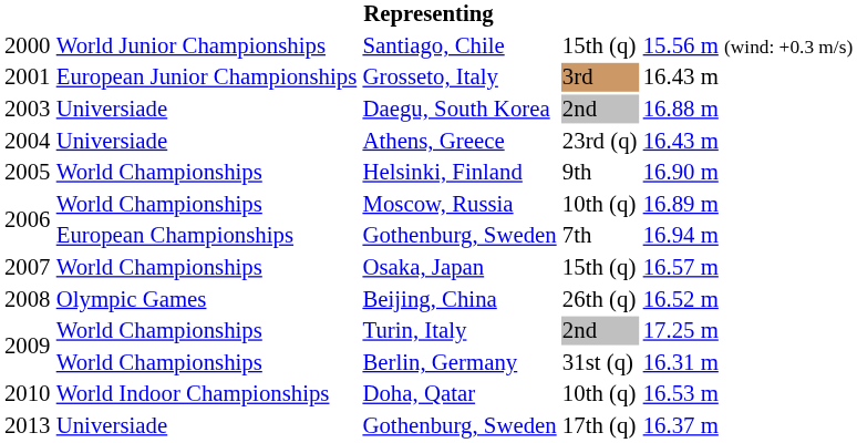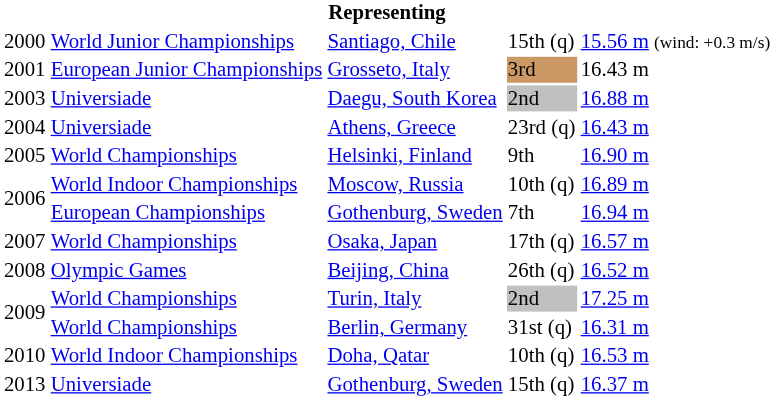Moscow, Russia | column 2: World Championships -> World Indoor Championships
Osaka, Japan | column 4: 15th (q) -> 17th (q)
2013 / Gothenburg, Sweden | column 4: 17th (q) -> 15th (q)
